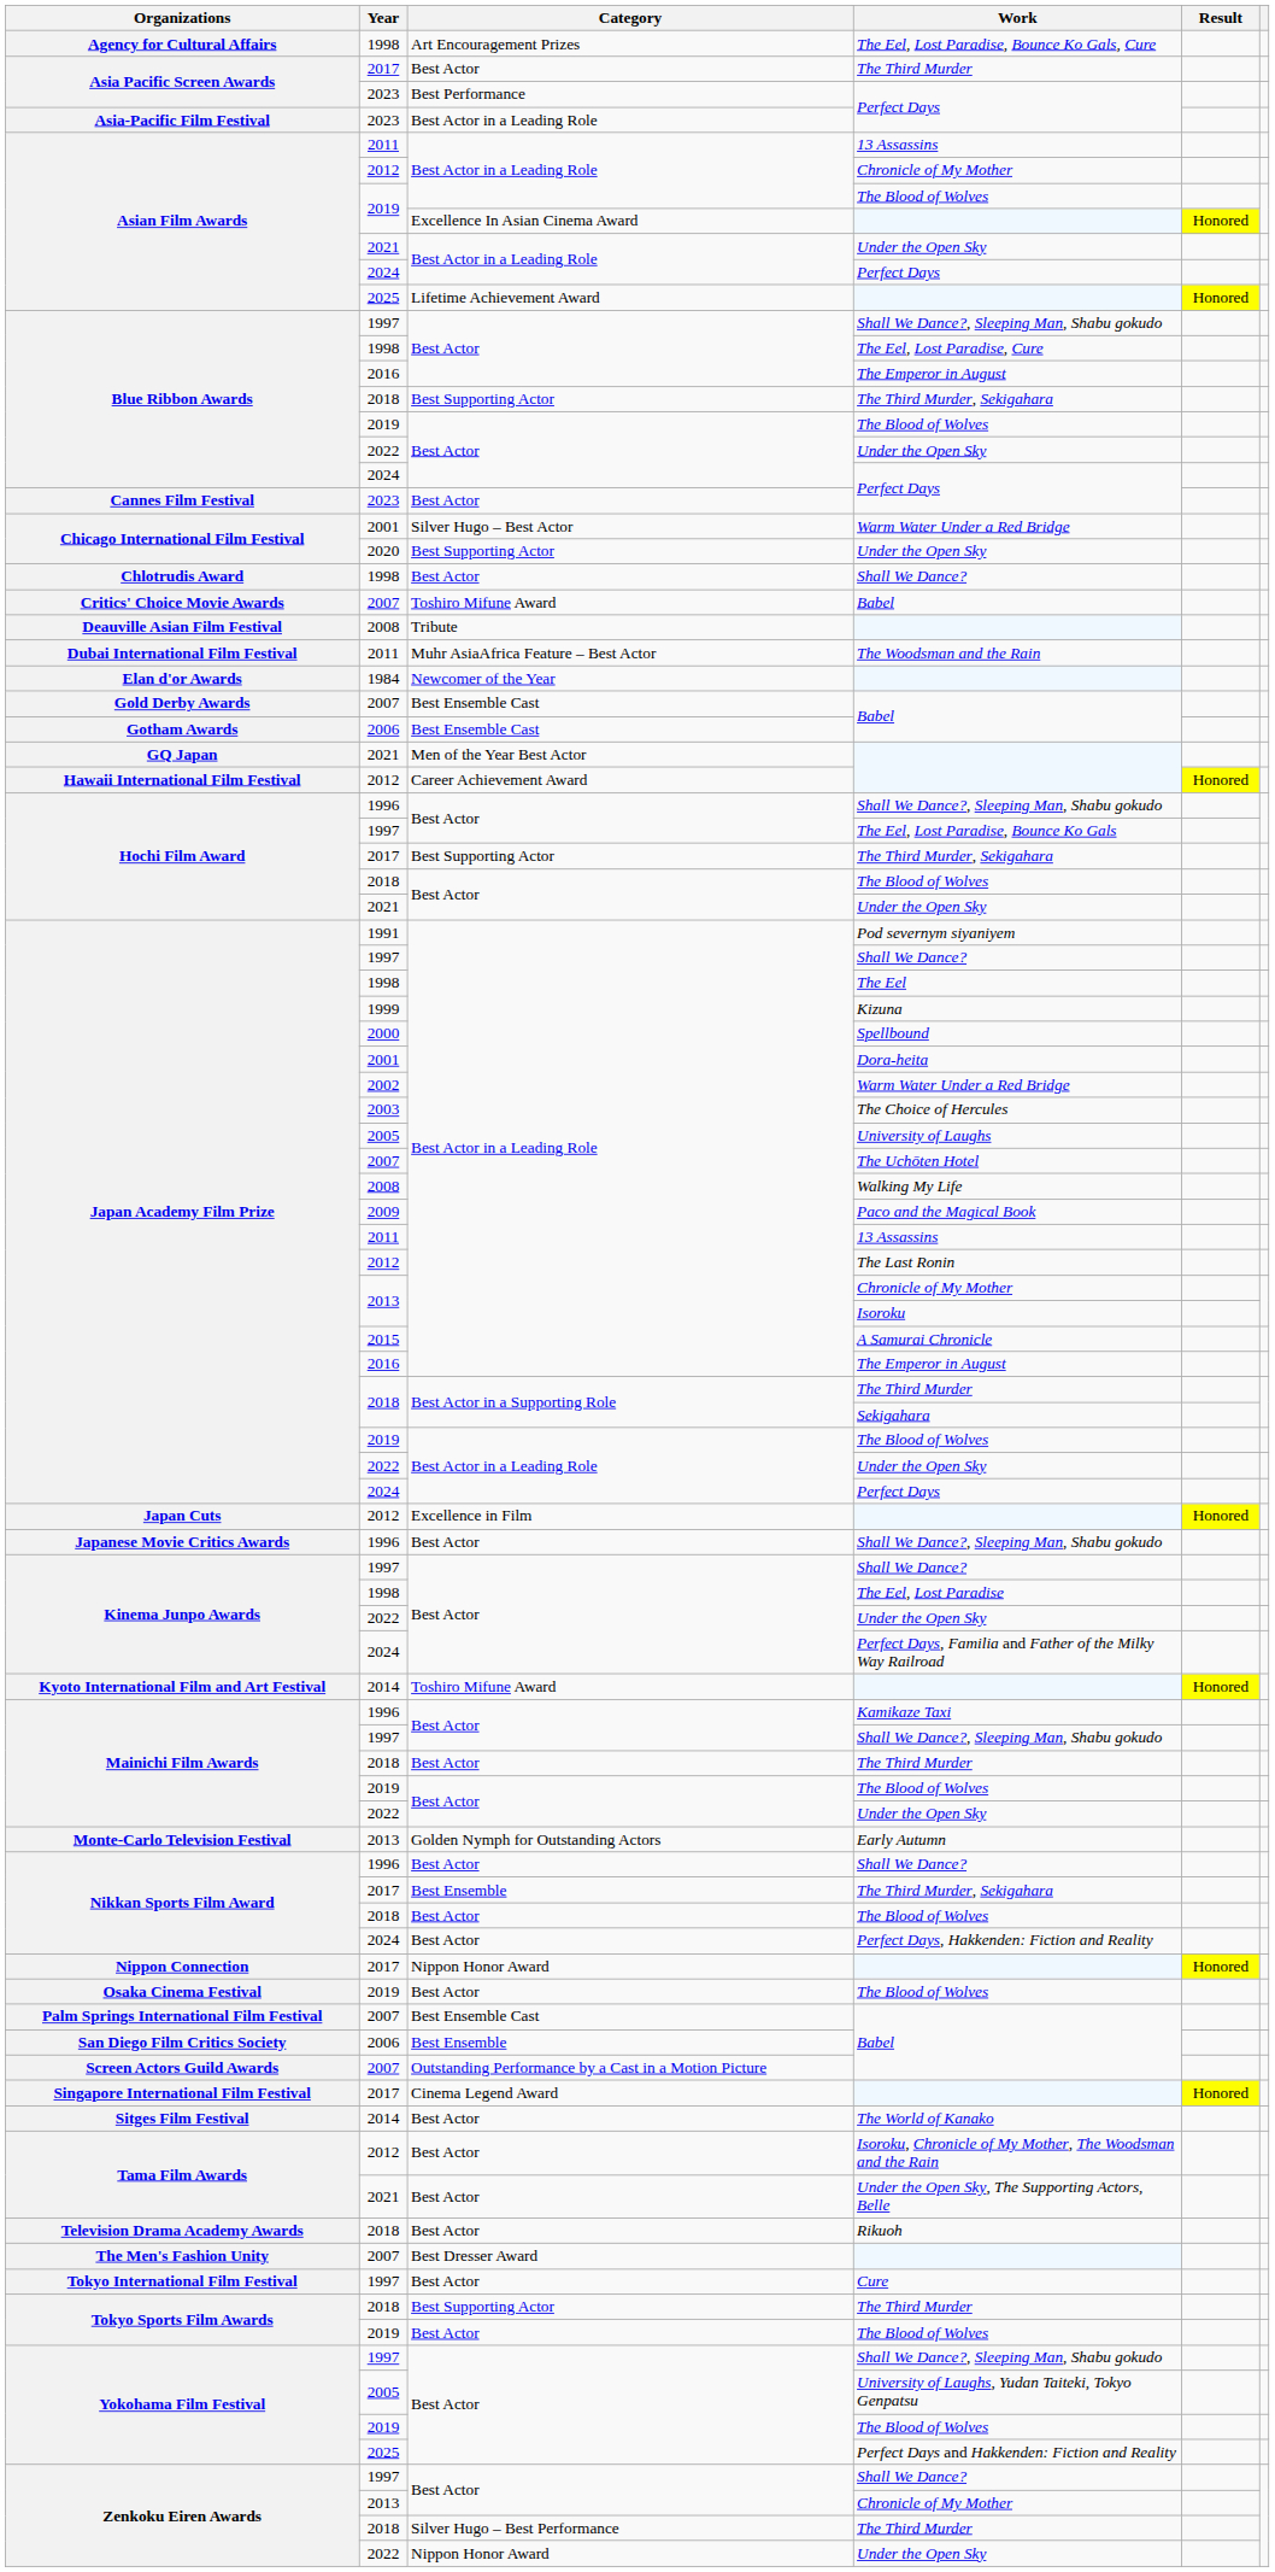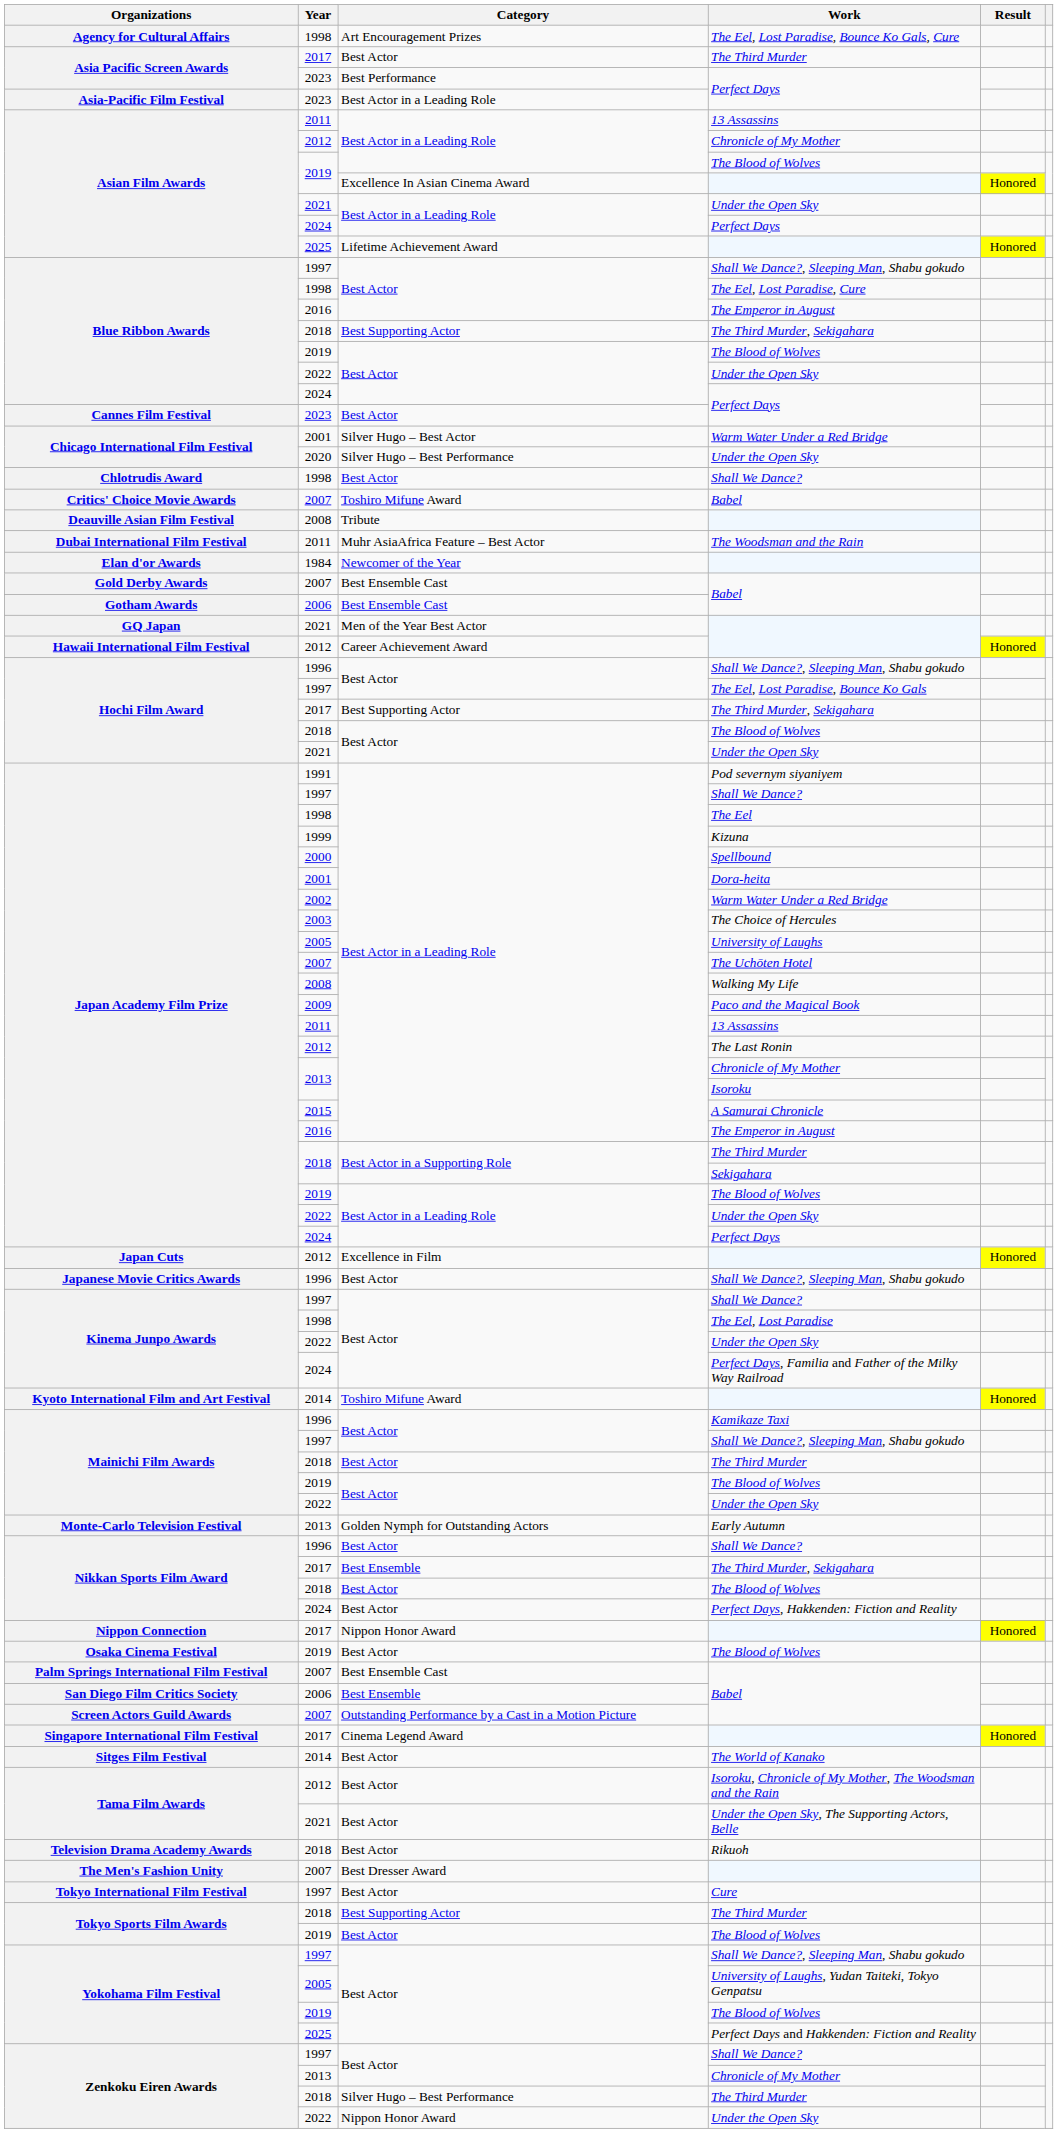Chicago International Film Festival / Under the Open Sky | Category: Best Supporting Actor -> Silver Hugo – Best Performance
